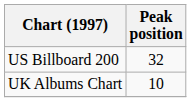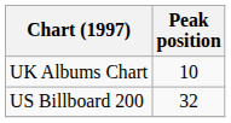rows swapped: UK Albums Chart <-> US Billboard 200
